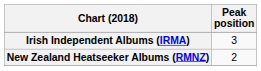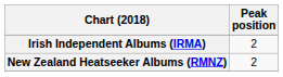Irish Independent Albums (IRMA) | Peak position: 3 -> 2
